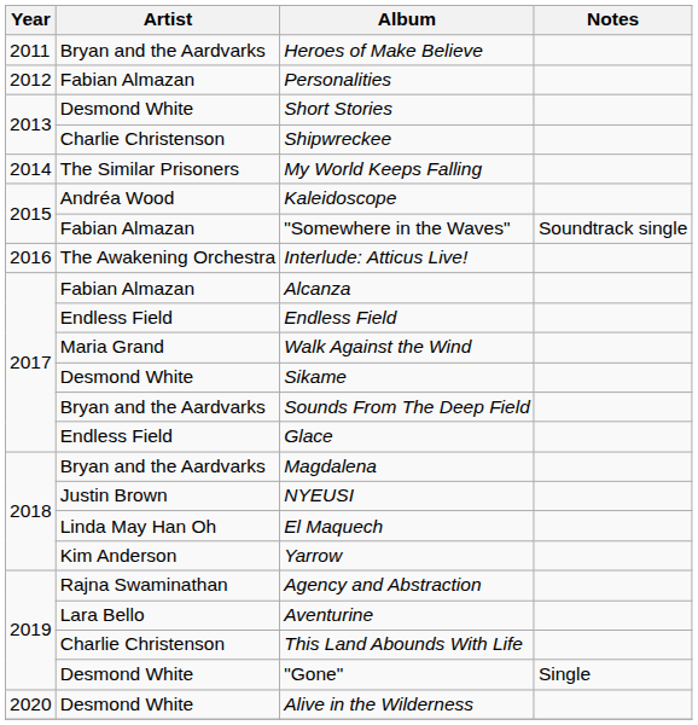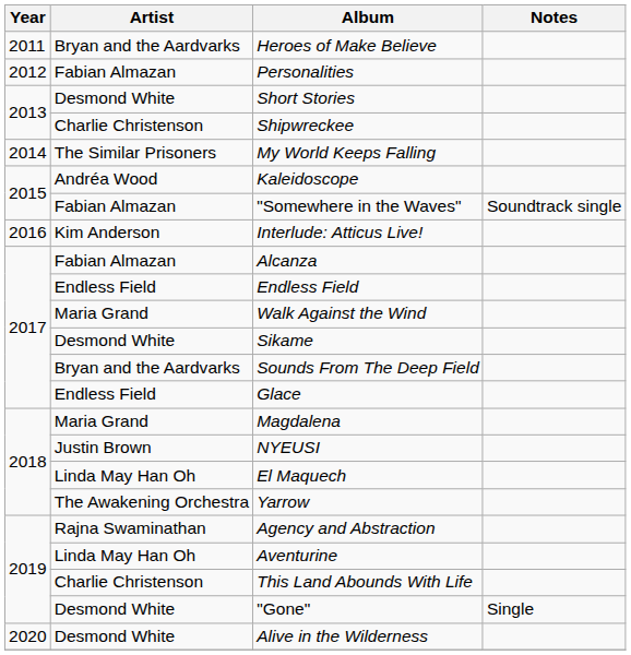Interlude: Atticus Live! | Artist: The Awakening Orchestra -> Kim Anderson
Magdalena | Artist: Bryan and the Aardvarks -> Maria Grand
Yarrow | Artist: Kim Anderson -> The Awakening Orchestra
Aventurine | Artist: Lara Bello -> Linda May Han Oh
